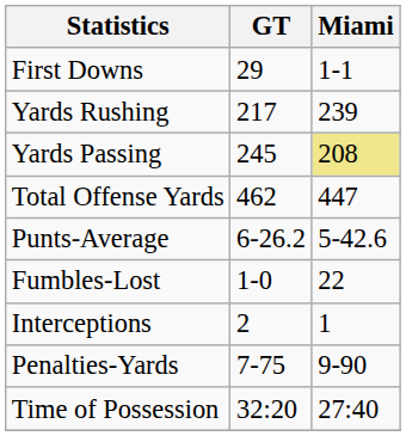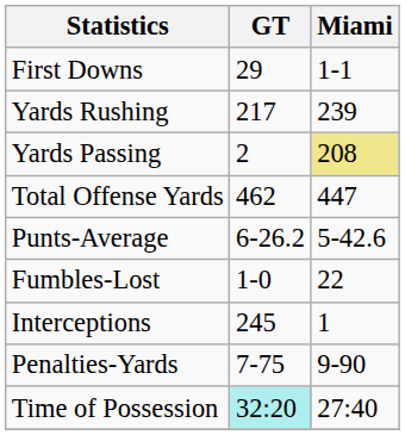Yards Passing | GT: 245 -> 2
Interceptions | GT: 2 -> 245
Time of Possession | GT: no background -> paleturquoise background
